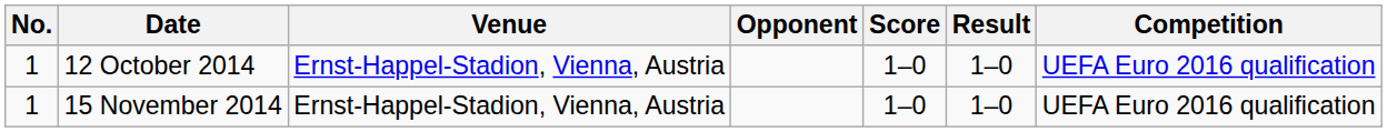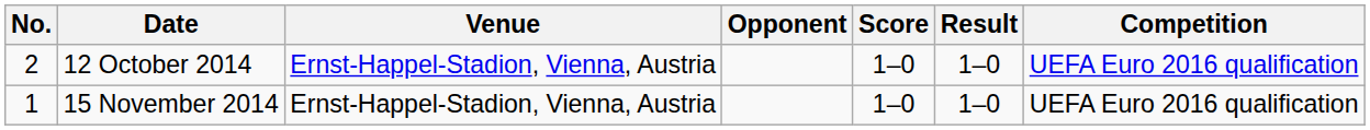12 October 2014 | No.: 1 -> 2
